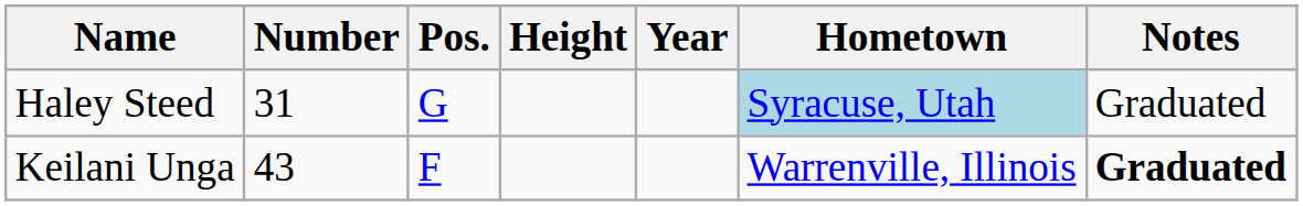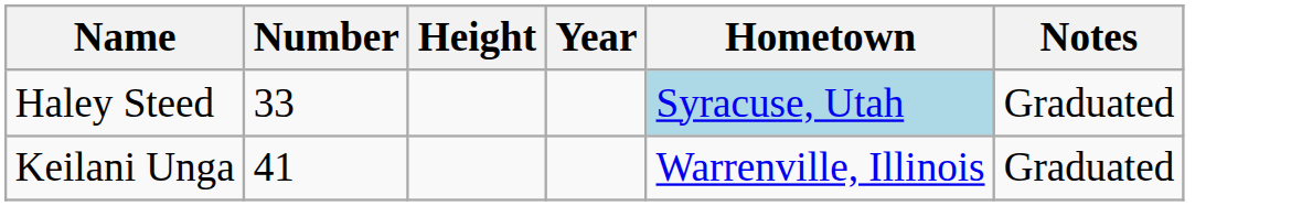- column: Pos. | G | F
Haley Steed | Number: 31 -> 33
Keilani Unga | Number: 43 -> 41
Keilani Unga | Notes: bold -> normal
